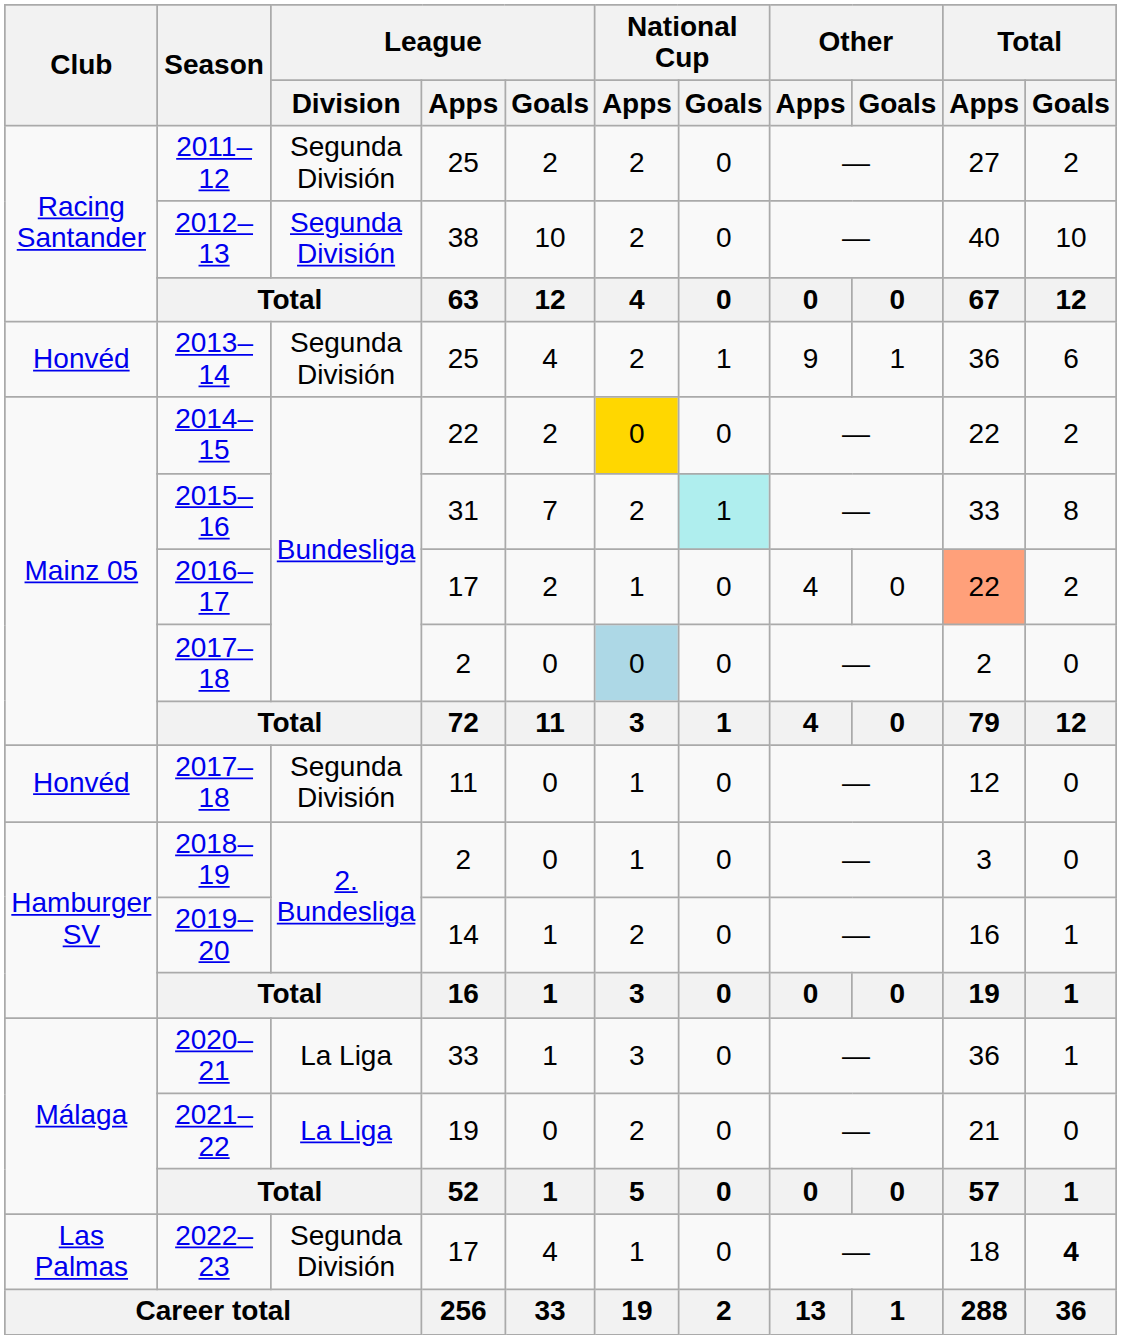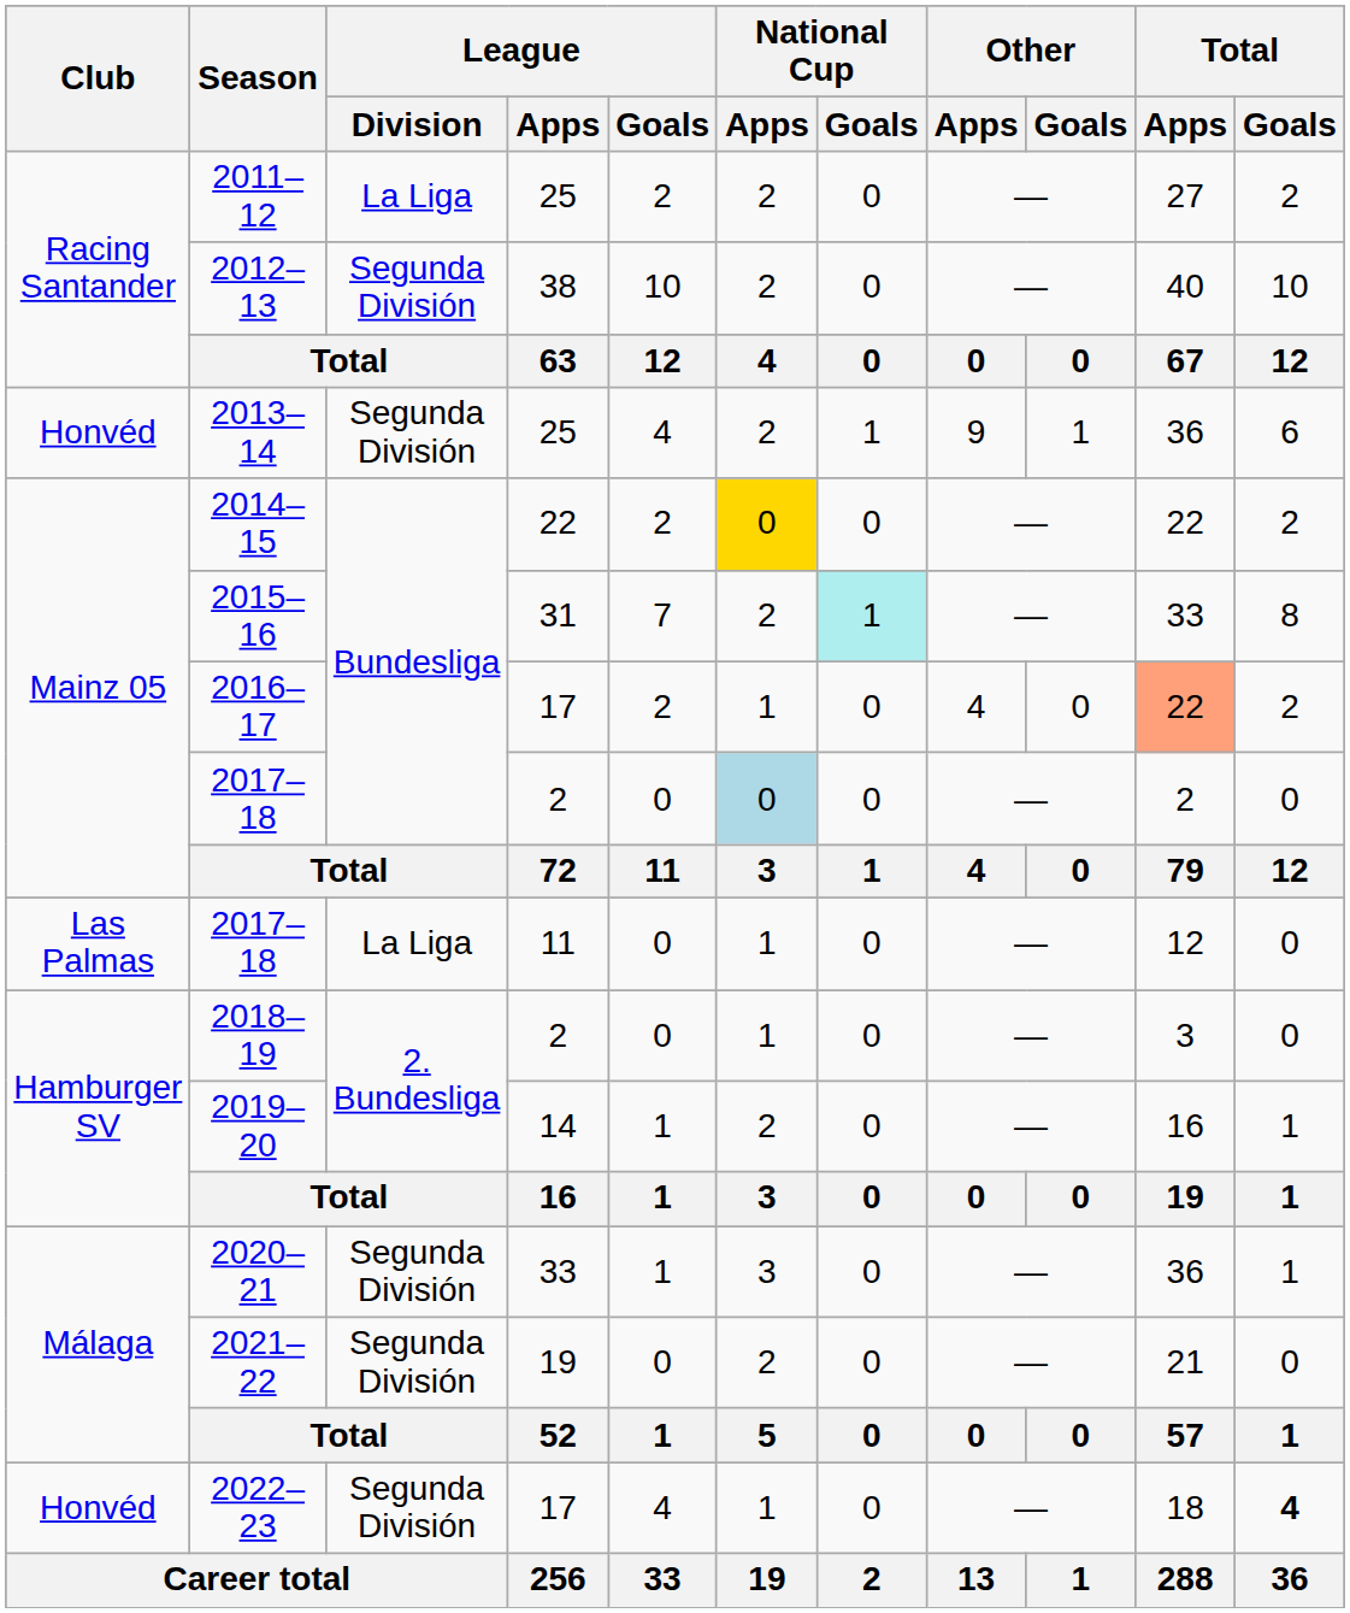2011–12 | League / Division: Segunda División -> La Liga
2017–18 / 11 | Club: Honvéd -> Las Palmas
2017–18 / 11 | League / Division: Segunda División -> La Liga
2020–21 | League / Division: La Liga -> Segunda División
2021–22 | League / Division: La Liga -> Segunda División
2022–23 | Club: Las Palmas -> Honvéd
